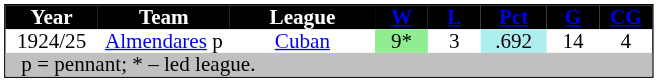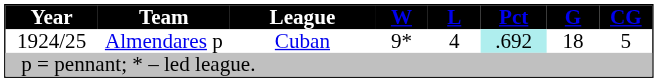1924/25 | W: lightgreen background -> no background
1924/25 | L: 3 -> 4
1924/25 | G: 14 -> 18
1924/25 | CG: 4 -> 5
